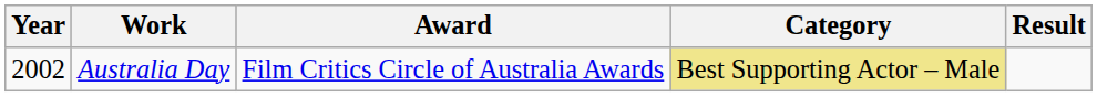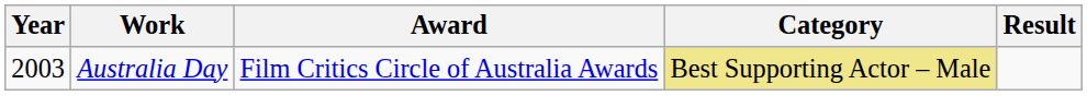Australia Day | Year: 2002 -> 2003
